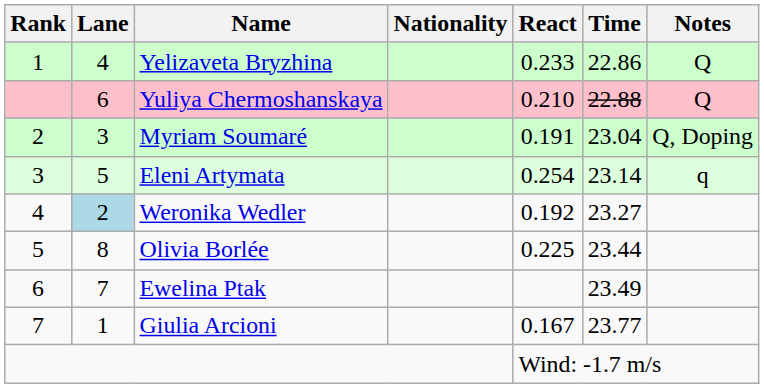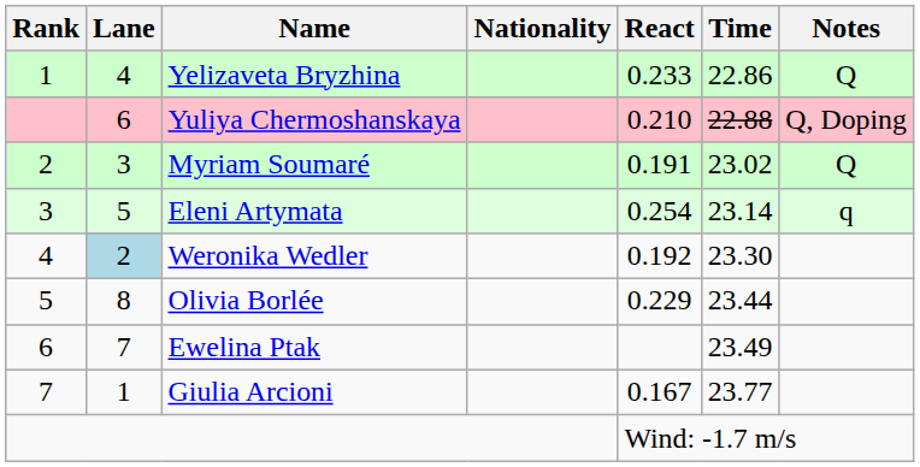Yuliya Chermoshanskaya | Notes: Q -> Q, Doping
Myriam Soumaré | Time: 23.04 -> 23.02
Myriam Soumaré | Notes: Q, Doping -> Q
Weronika Wedler | Time: 23.27 -> 23.30
Olivia Borlée | React: 0.225 -> 0.229
